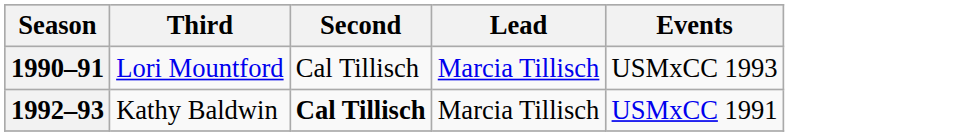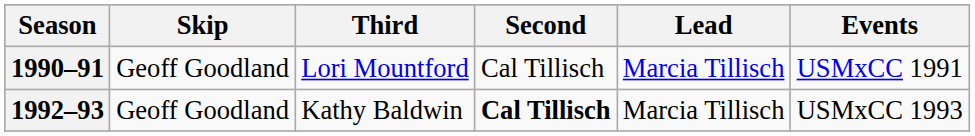+ column: Skip | Geoff Goodland | Geoff Goodland
1990–91 | Events: USMxCC 1993 -> USMxCC 1991
1992–93 | Events: USMxCC 1991 -> USMxCC 1993
